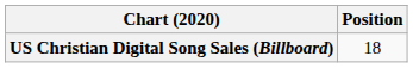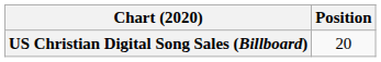US Christian Digital Song Sales (Billboard) | Position: 18 -> 20
